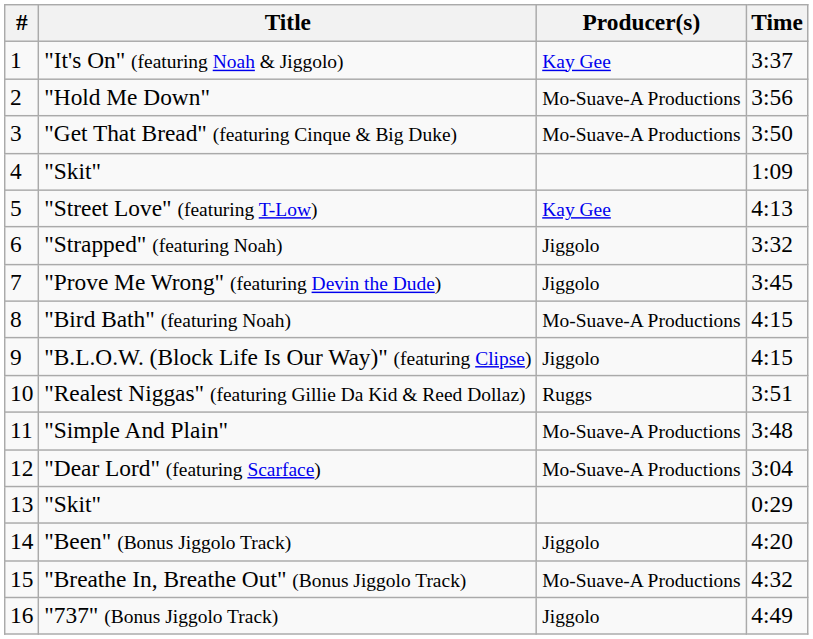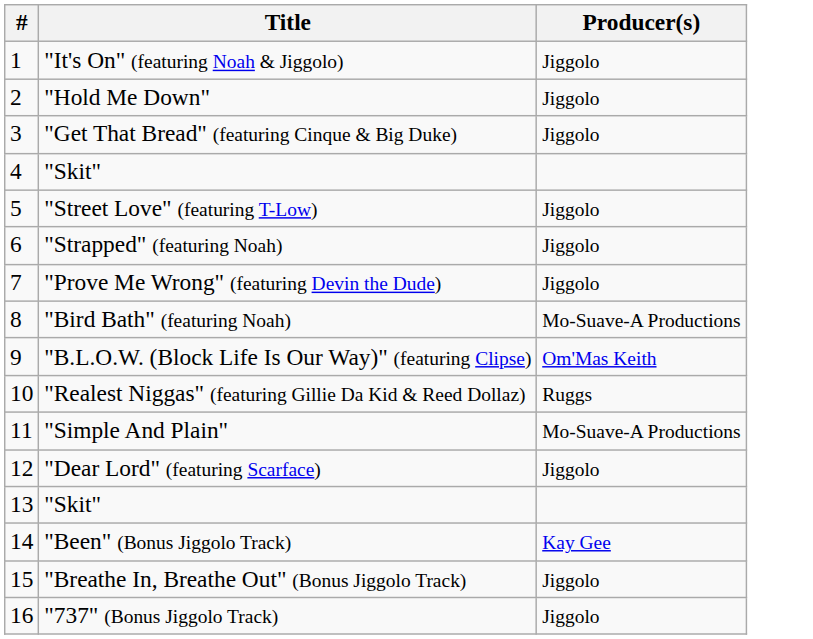- column: Time | 3:37 | 3:56 | 3:50 | 1:09 | 4:13 | 3:32 | 3:45 | 4:15 | 4:15 | 3:51 | 3:48 | 3:04 | 0:29 | 4:20 | 4:32 | 4:49
"It's On" (featuring Noah & Jiggolo) | Producer(s): Kay Gee -> Jiggolo
"Hold Me Down" | Producer(s): Mo-Suave-A Productions -> Jiggolo
"Get That Bread" (featuring Cinque & Big Duke) | Producer(s): Mo-Suave-A Productions -> Jiggolo
"Street Love" (featuring T-Low) | Producer(s): Kay Gee -> Jiggolo
"B.L.O.W. (Block Life Is Our Way)" (featuring Clipse) | Producer(s): Jiggolo -> Om'Mas Keith
"Dear Lord" (featuring Scarface) | Producer(s): Mo-Suave-A Productions -> Jiggolo
"Been" (Bonus Jiggolo Track) | Producer(s): Jiggolo -> Kay Gee
"Breathe In, Breathe Out" (Bonus Jiggolo Track) | Producer(s): Mo-Suave-A Productions -> Jiggolo
